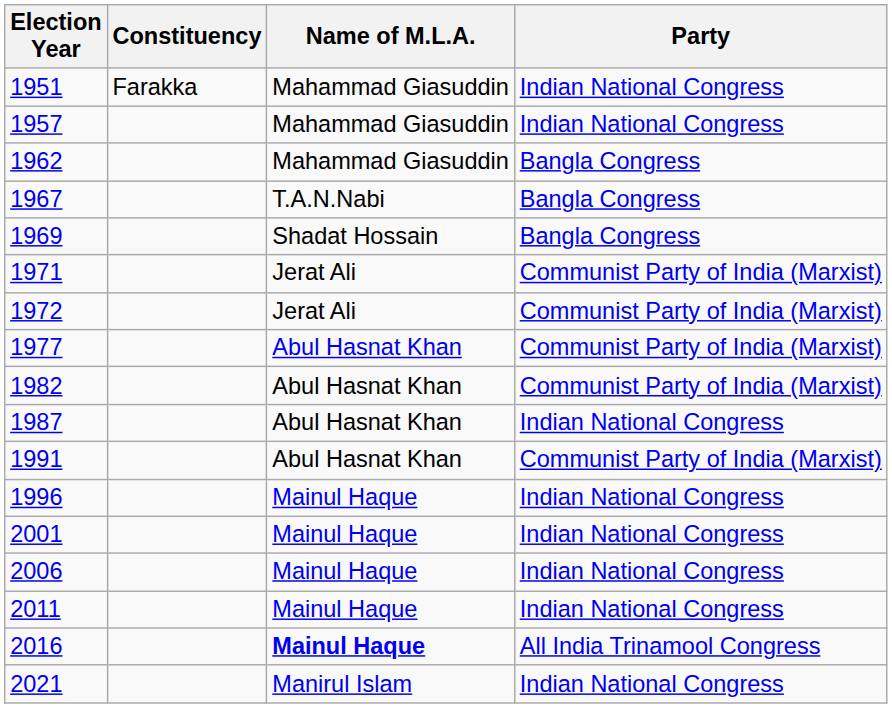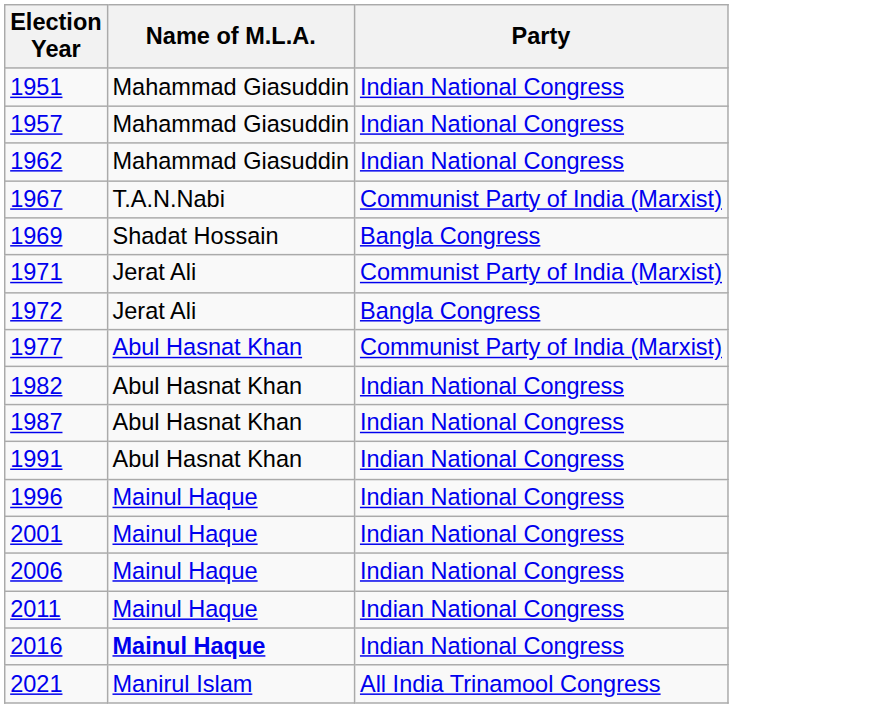- column: Constituency | Farakka
1962 | Party: Bangla Congress -> Indian National Congress
1967 | Party: Bangla Congress -> Communist Party of India (Marxist)
1972 | Party: Communist Party of India (Marxist) -> Bangla Congress
1982 | Party: Communist Party of India (Marxist) -> Indian National Congress
1991 | Party: Communist Party of India (Marxist) -> Indian National Congress
2016 | Party: All India Trinamool Congress -> Indian National Congress
2021 | Party: Indian National Congress -> All India Trinamool Congress
